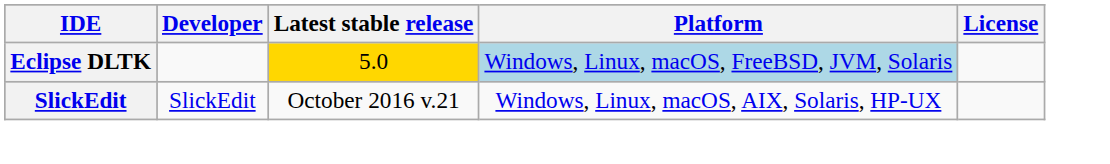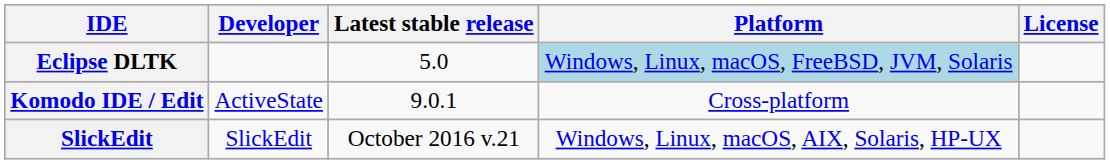Eclipse DLTK | Latest stable release: gold background -> no background
+ row: Komodo IDE / Edit | ActiveState | 9.0.1 | Cross-platform
